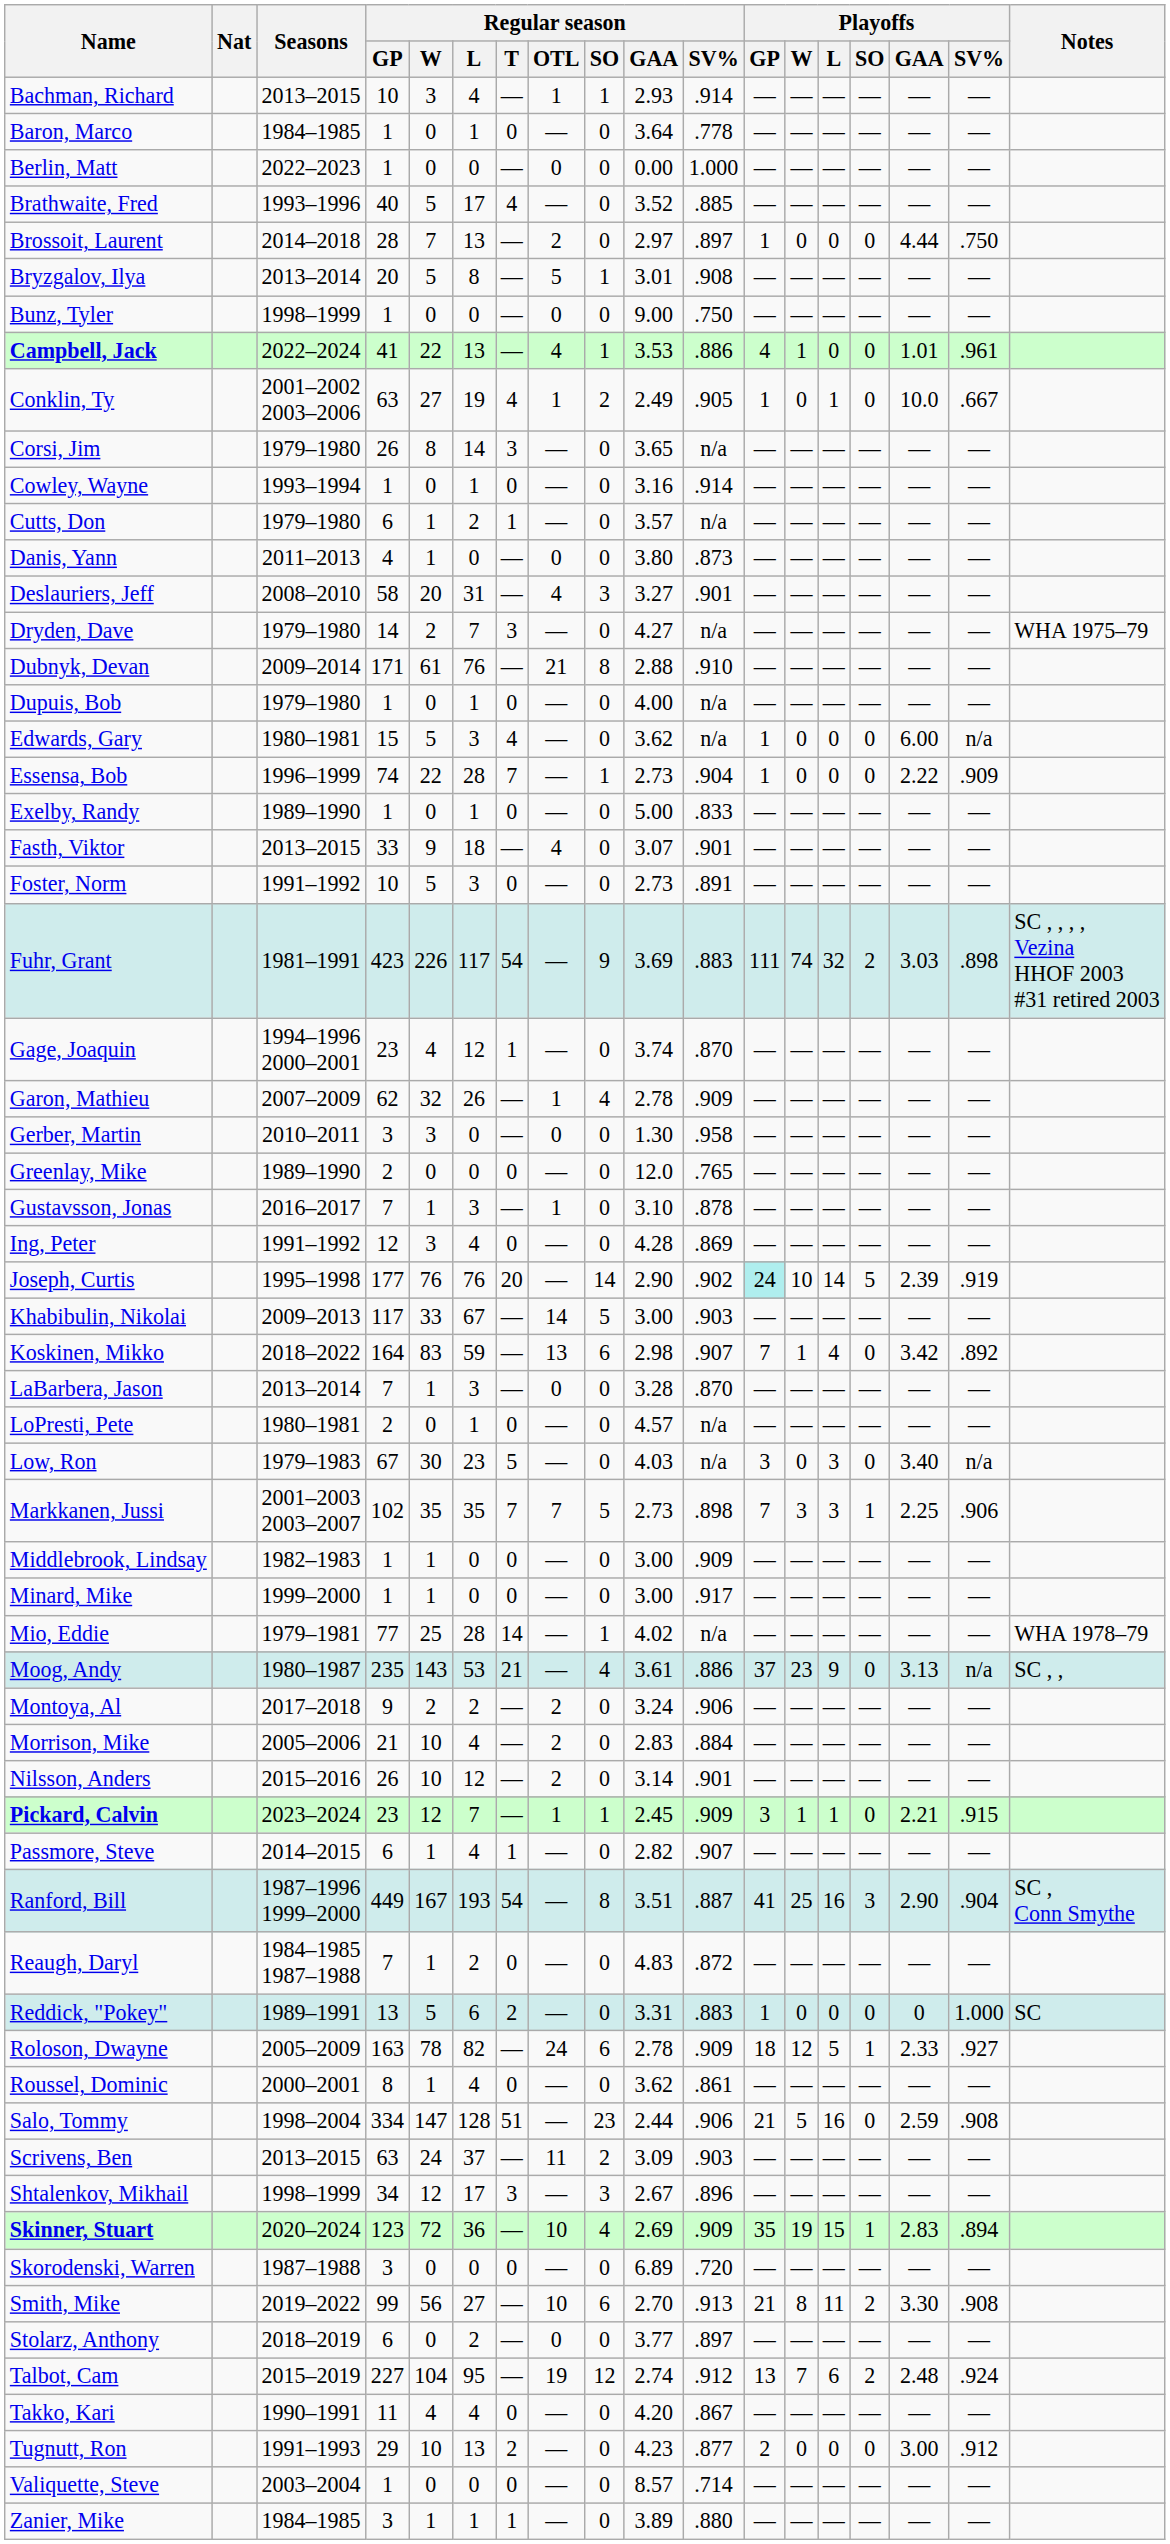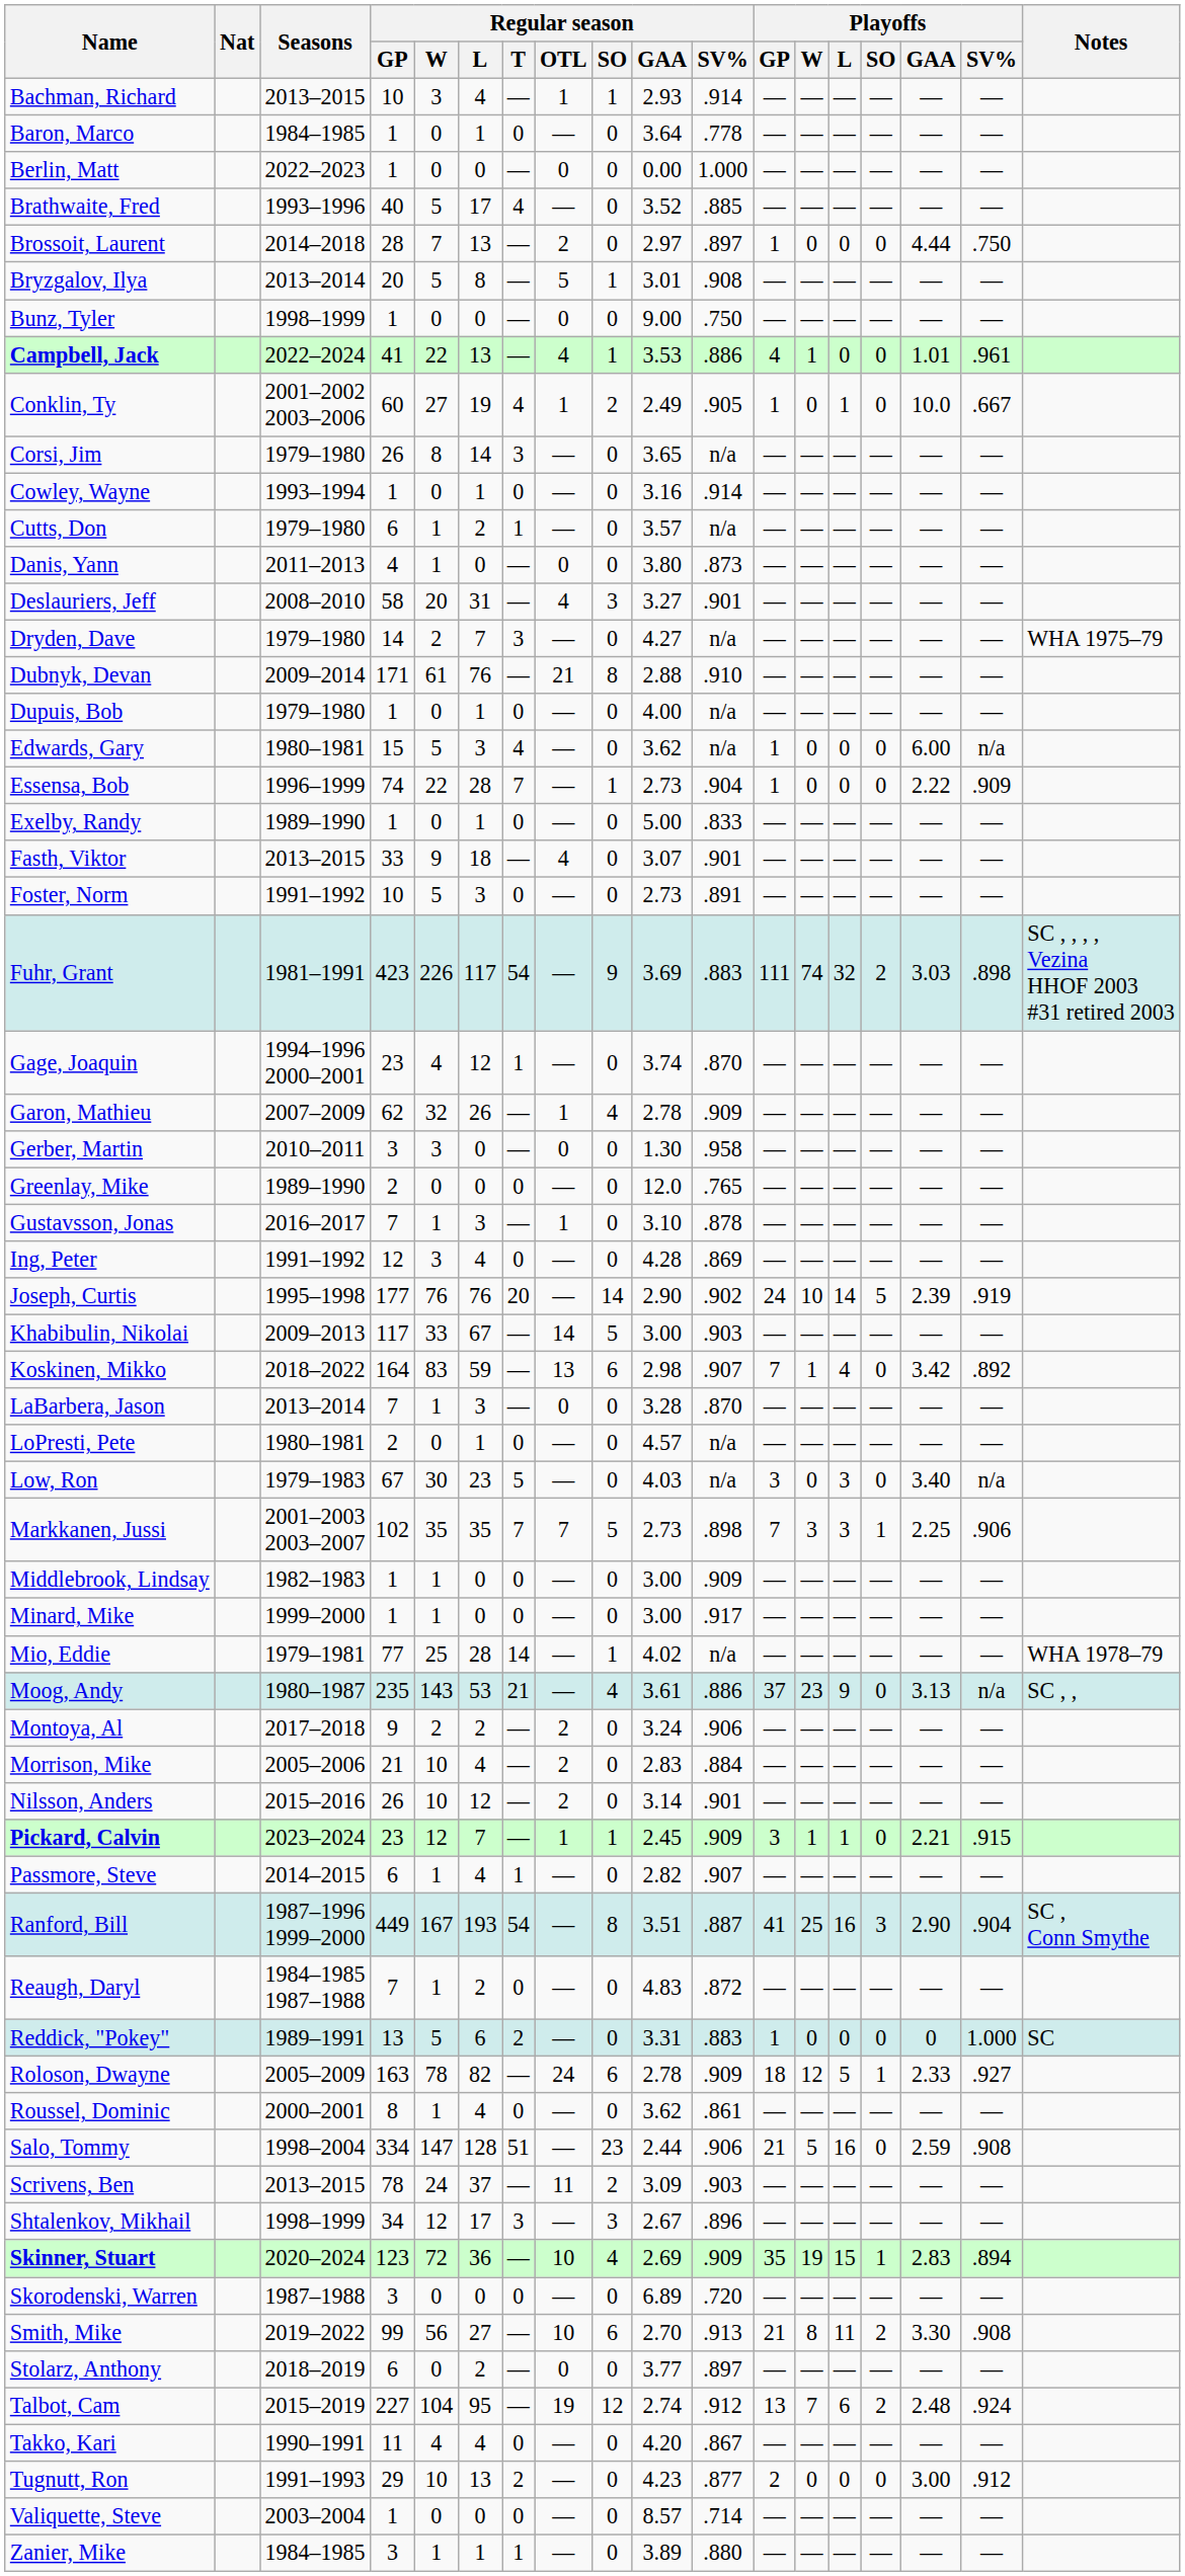Conklin, Ty | Regular season / GP: 63 -> 60
Joseph, Curtis | Playoffs / GP: paleturquoise background -> no background
Scrivens, Ben | Regular season / GP: 63 -> 78
